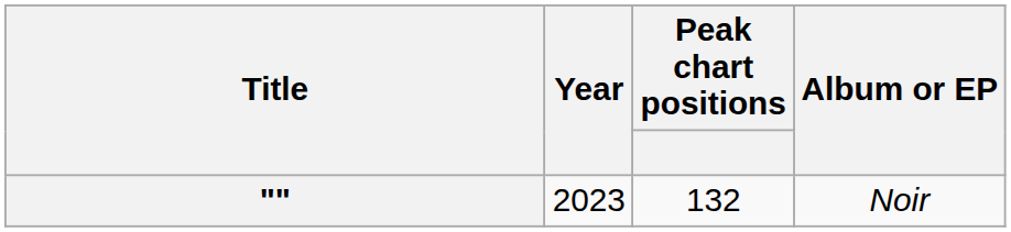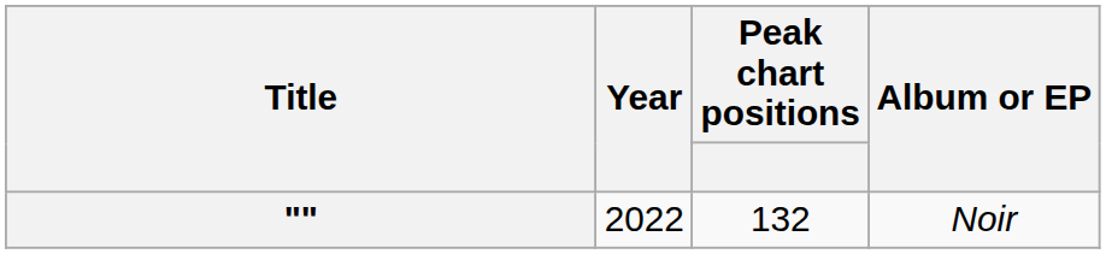"" | Year: 2023 -> 2022
